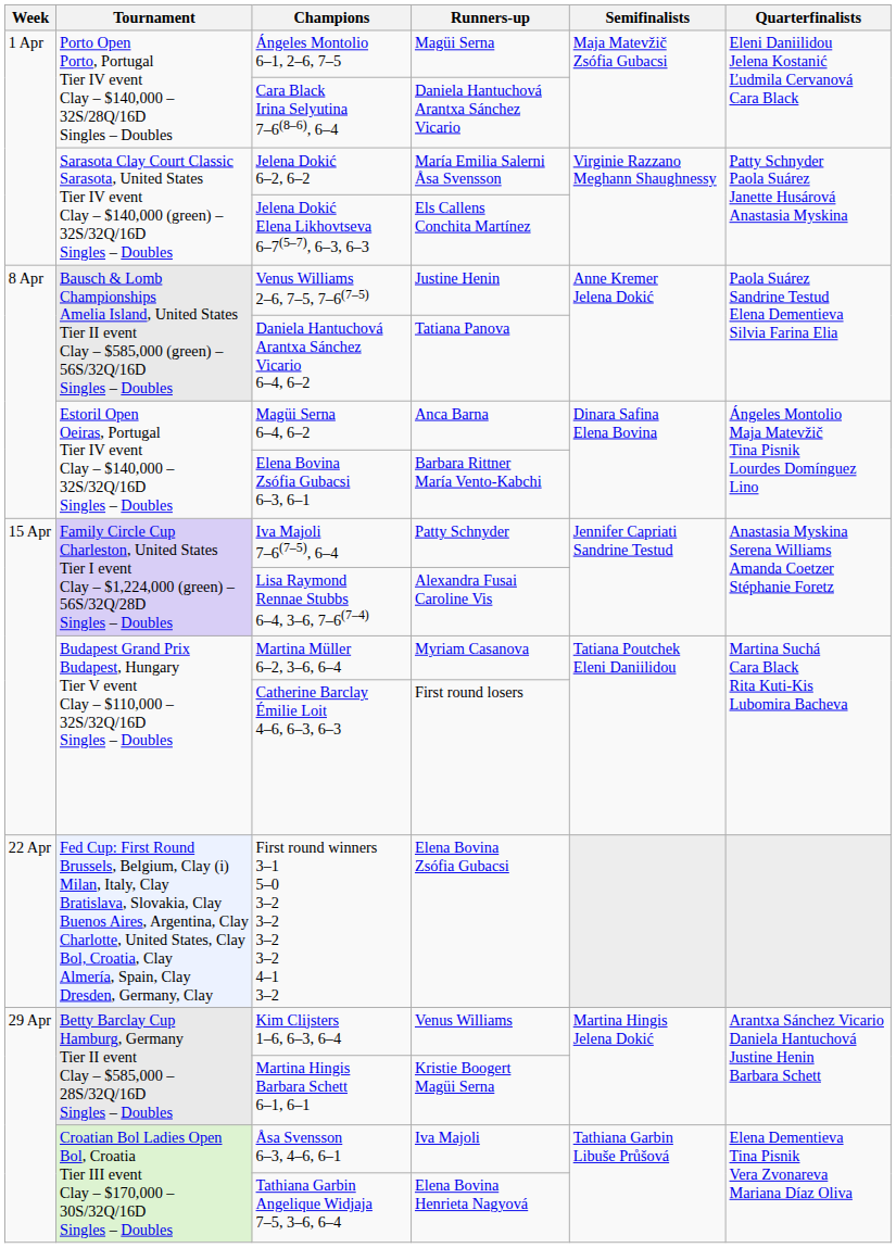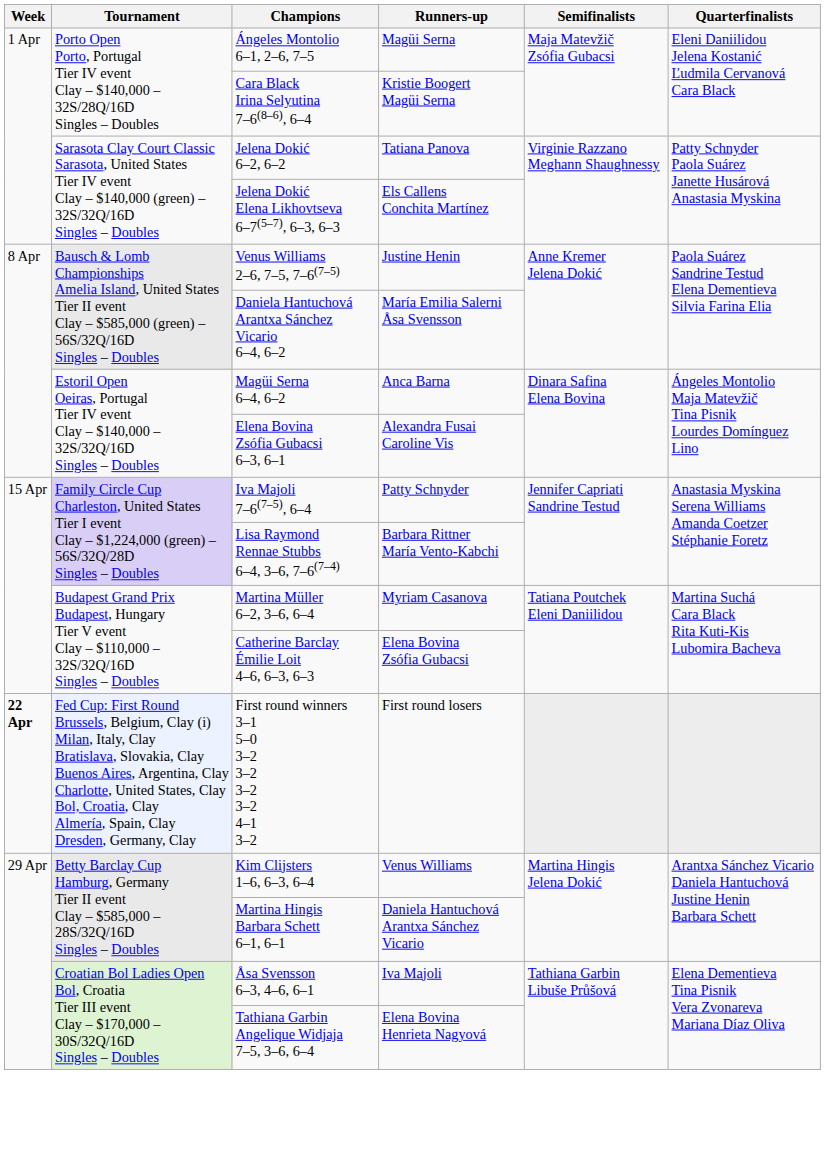Cara Black Irina Selyutina 7–6(8–6), 6–4 | Runners-up: Daniela Hantuchová Arantxa Sánchez Vicario -> Kristie Boogert Magüi Serna
Jelena Dokić 6–2, 6–2 | Runners-up: María Emilia Salerni Åsa Svensson -> Tatiana Panova
Daniela Hantuchová Arantxa Sánchez Vicario 6–4, 6–2 | Runners-up: Tatiana Panova -> María Emilia Salerni Åsa Svensson
Elena Bovina Zsófia Gubacsi 6–3, 6–1 | Runners-up: Barbara Rittner María Vento-Kabchi -> Alexandra Fusai Caroline Vis
Lisa Raymond Rennae Stubbs 6–4, 3–6, 7–6(7–4) | Runners-up: Alexandra Fusai Caroline Vis -> Barbara Rittner María Vento-Kabchi
Catherine Barclay Émilie Loit 4–6, 6–3, 6–3 | Runners-up: First round losers -> Elena Bovina Zsófia Gubacsi
First round winners 3–1 5–0 3–2 3–2 3–2 3–2 4–1 3–2 | Week: normal -> bold
First round winners 3–1 5–0 3–2 3–2 3–2 3–2 4–1 3–2 | Runners-up: Elena Bovina Zsófia Gubacsi -> First round losers
Martina Hingis Barbara Schett 6–1, 6–1 | Runners-up: Kristie Boogert Magüi Serna -> Daniela Hantuchová Arantxa Sánchez Vicario
